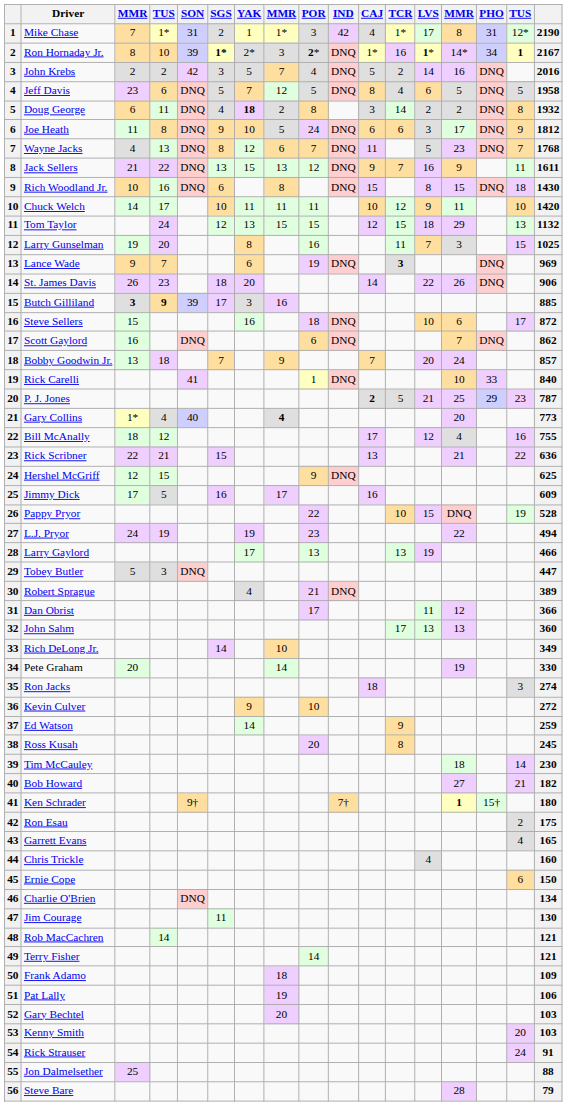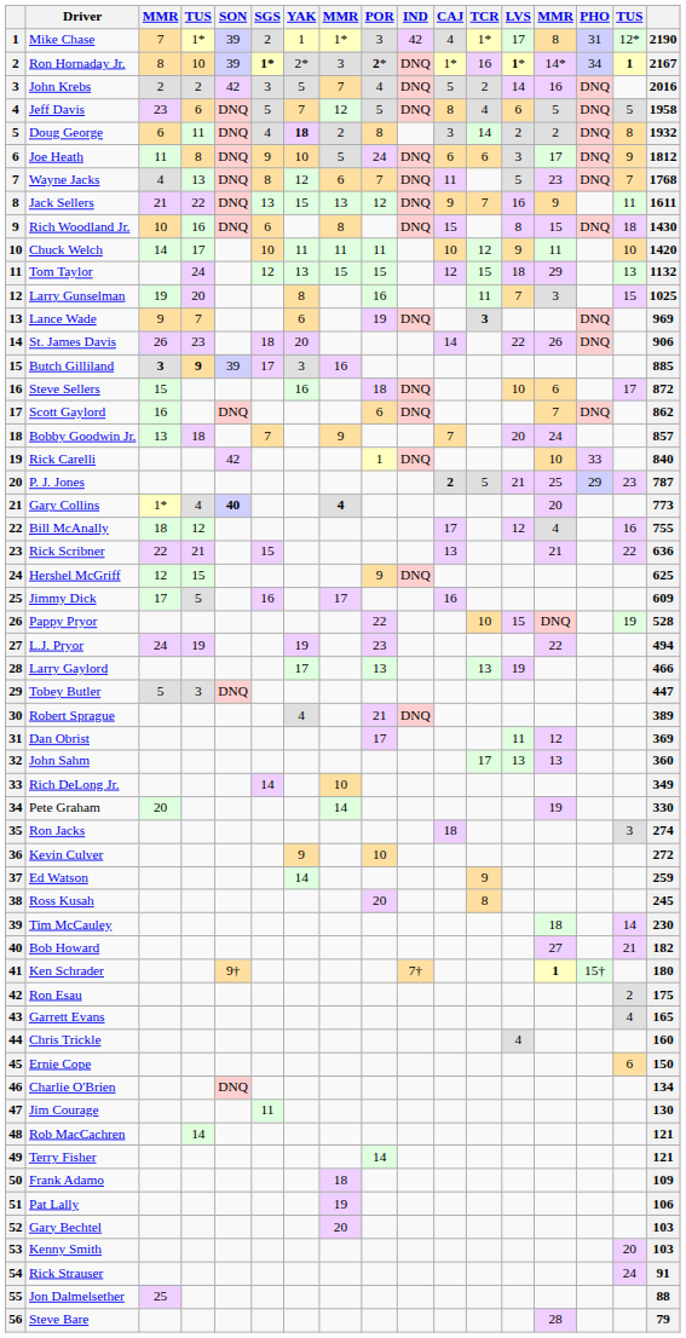Mike Chase | SON: 31 -> 39
Rick Carelli | SON: 41 -> 42
Gary Collins | SON: normal -> bold
Dan Obrist | column 17: 366 -> 369
